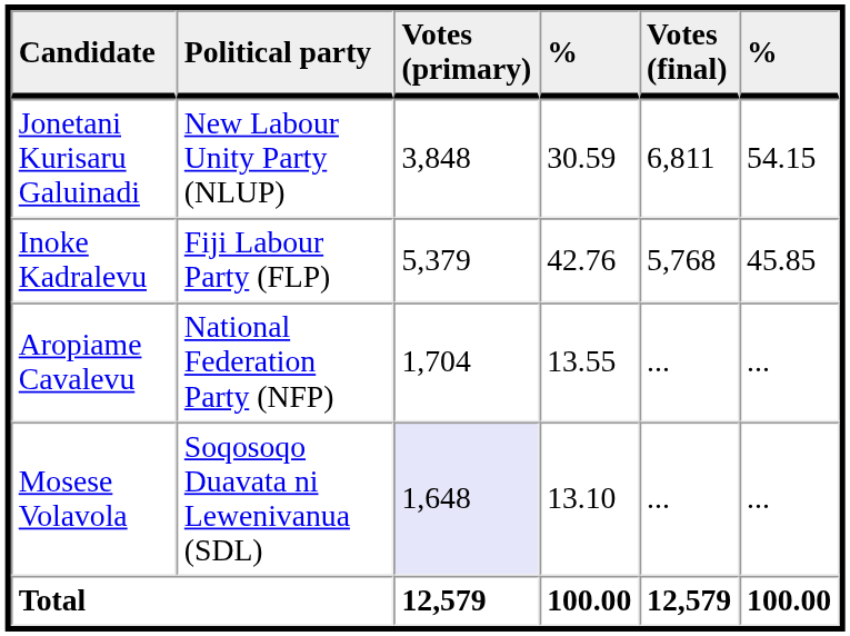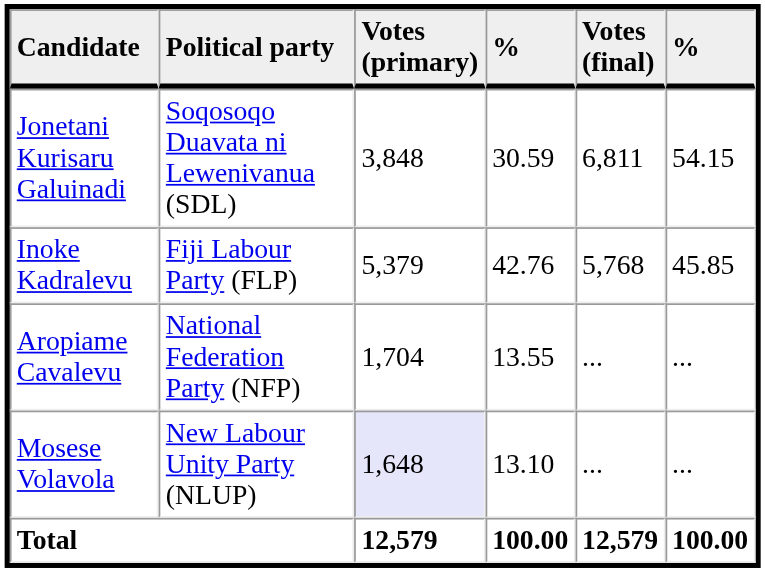Jonetani Kurisaru Galuinadi | Political party: New Labour Unity Party (NLUP) -> Soqosoqo Duavata ni Lewenivanua (SDL)
Mosese Volavola | Political party: Soqosoqo Duavata ni Lewenivanua (SDL) -> New Labour Unity Party (NLUP)
